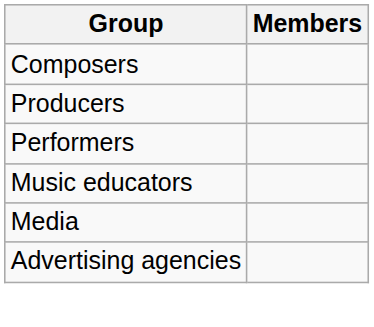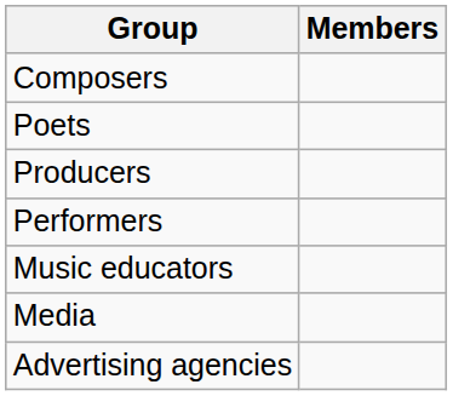+ row: Poets
